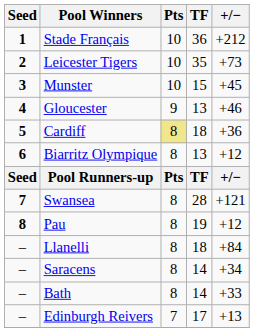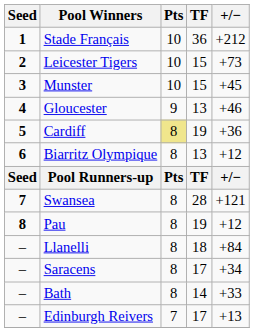Leicester Tigers | TF: 35 -> 15
Cardiff | TF: 18 -> 19
Saracens | TF: 14 -> 17
